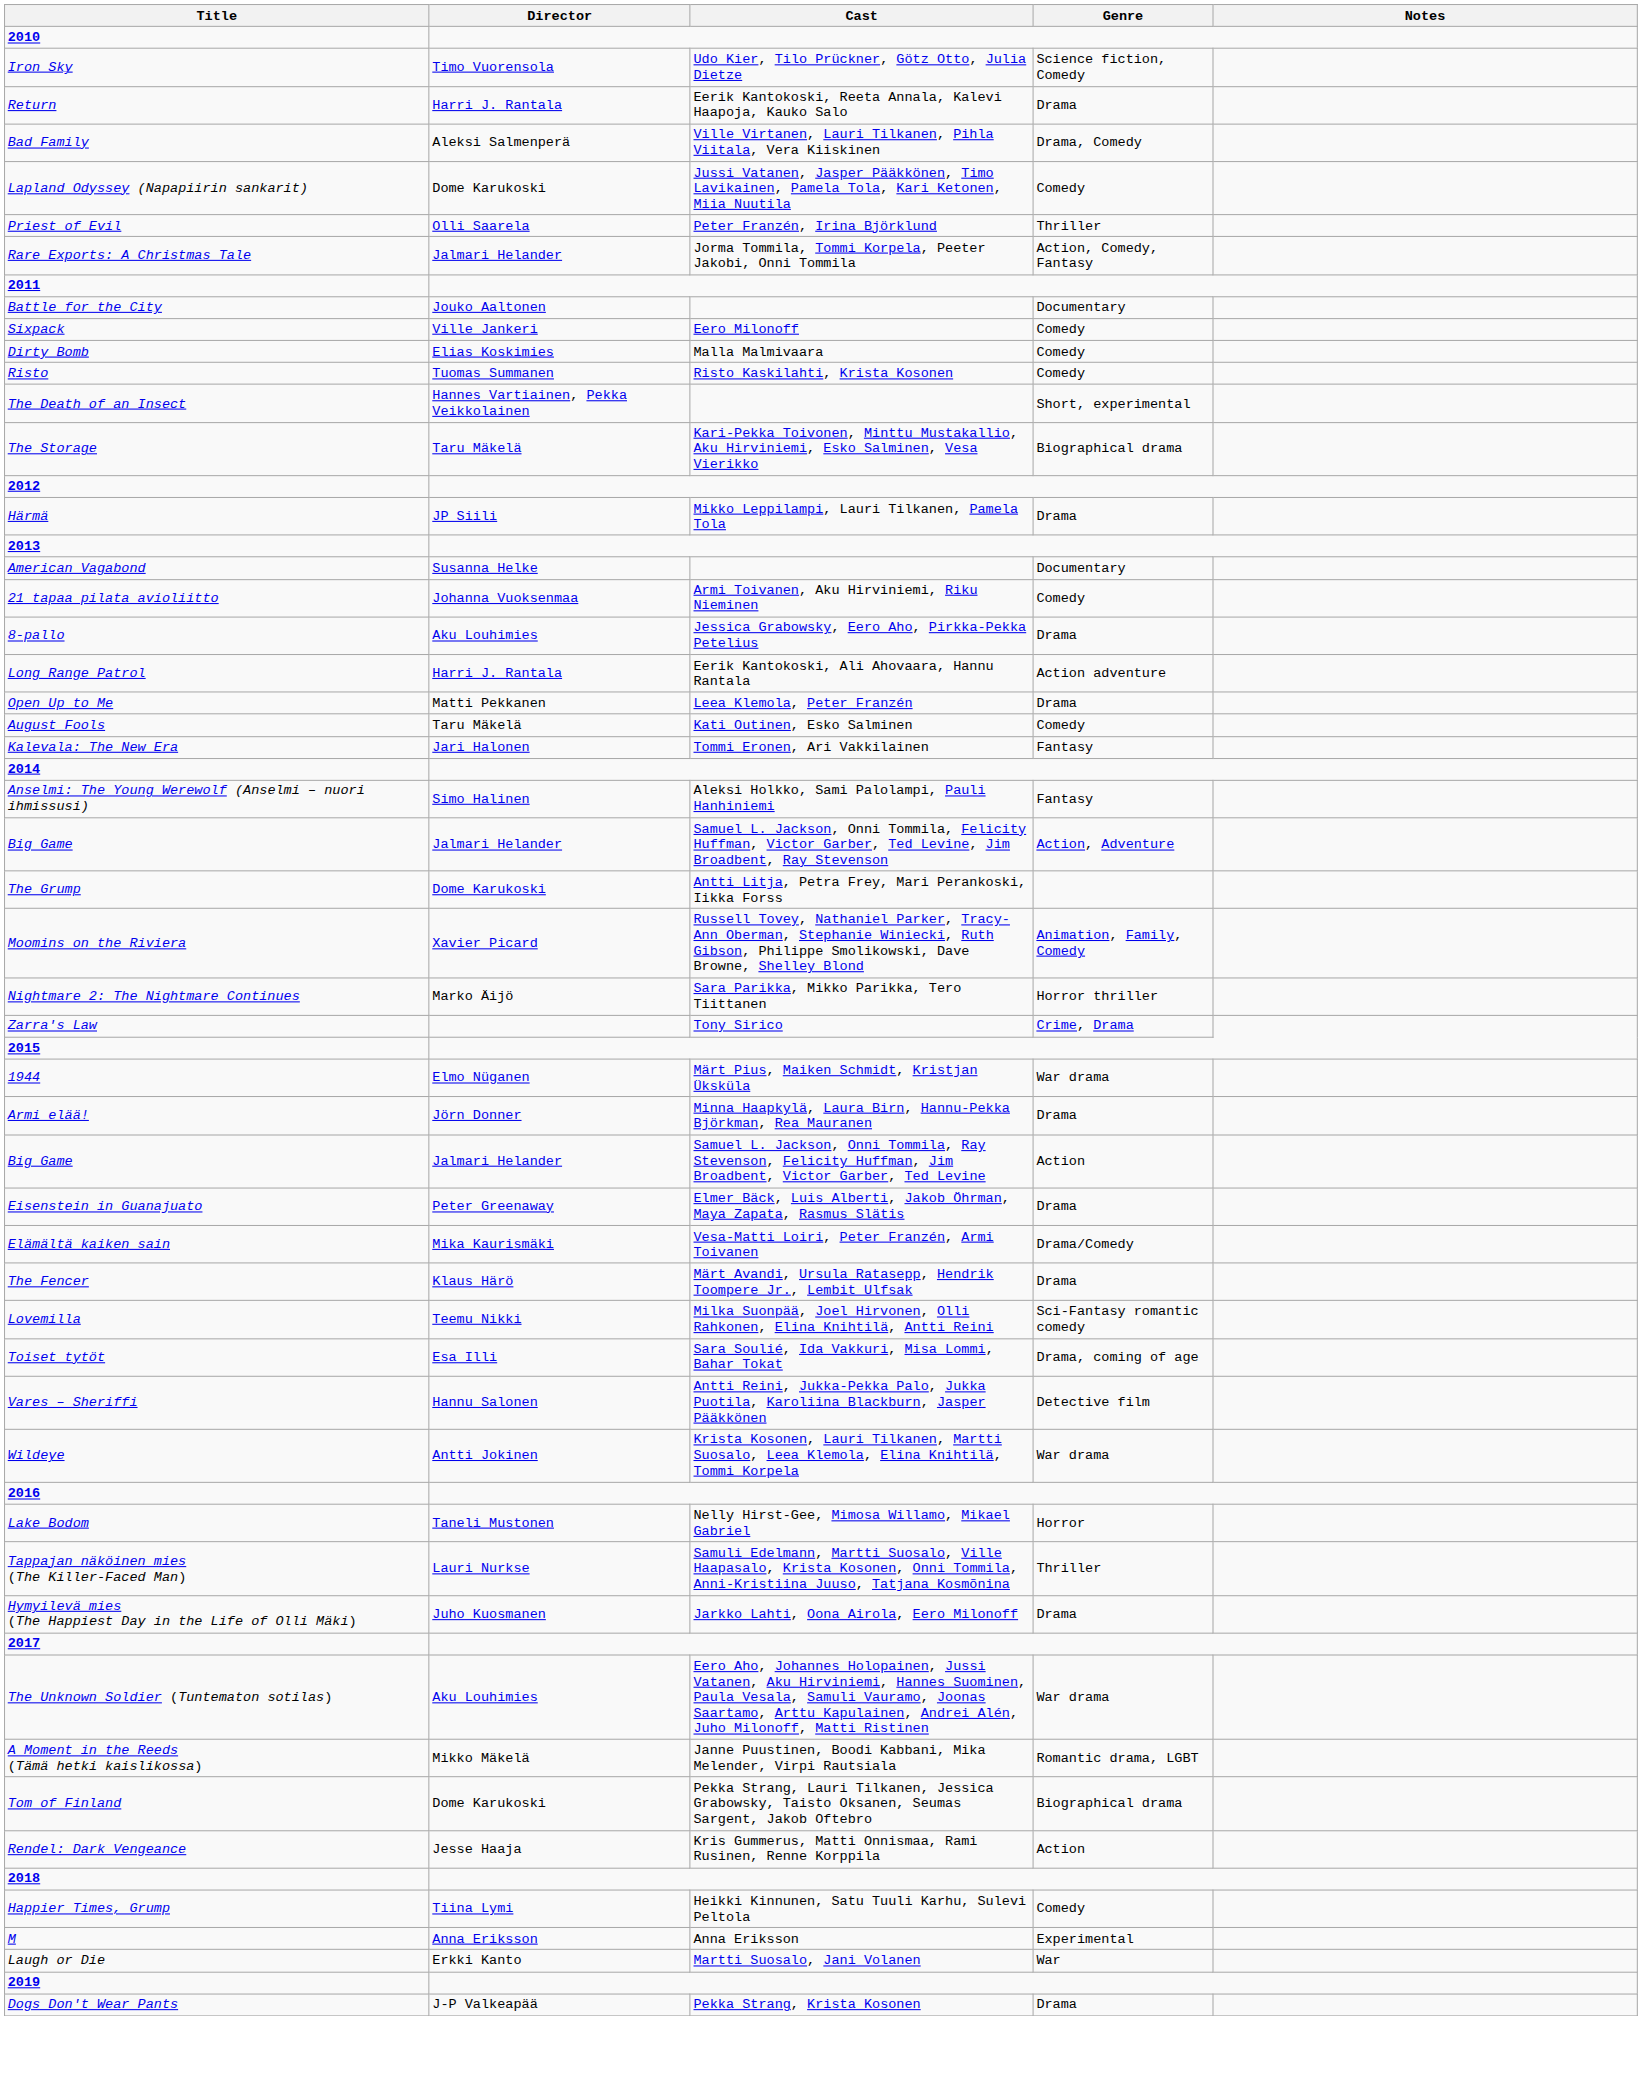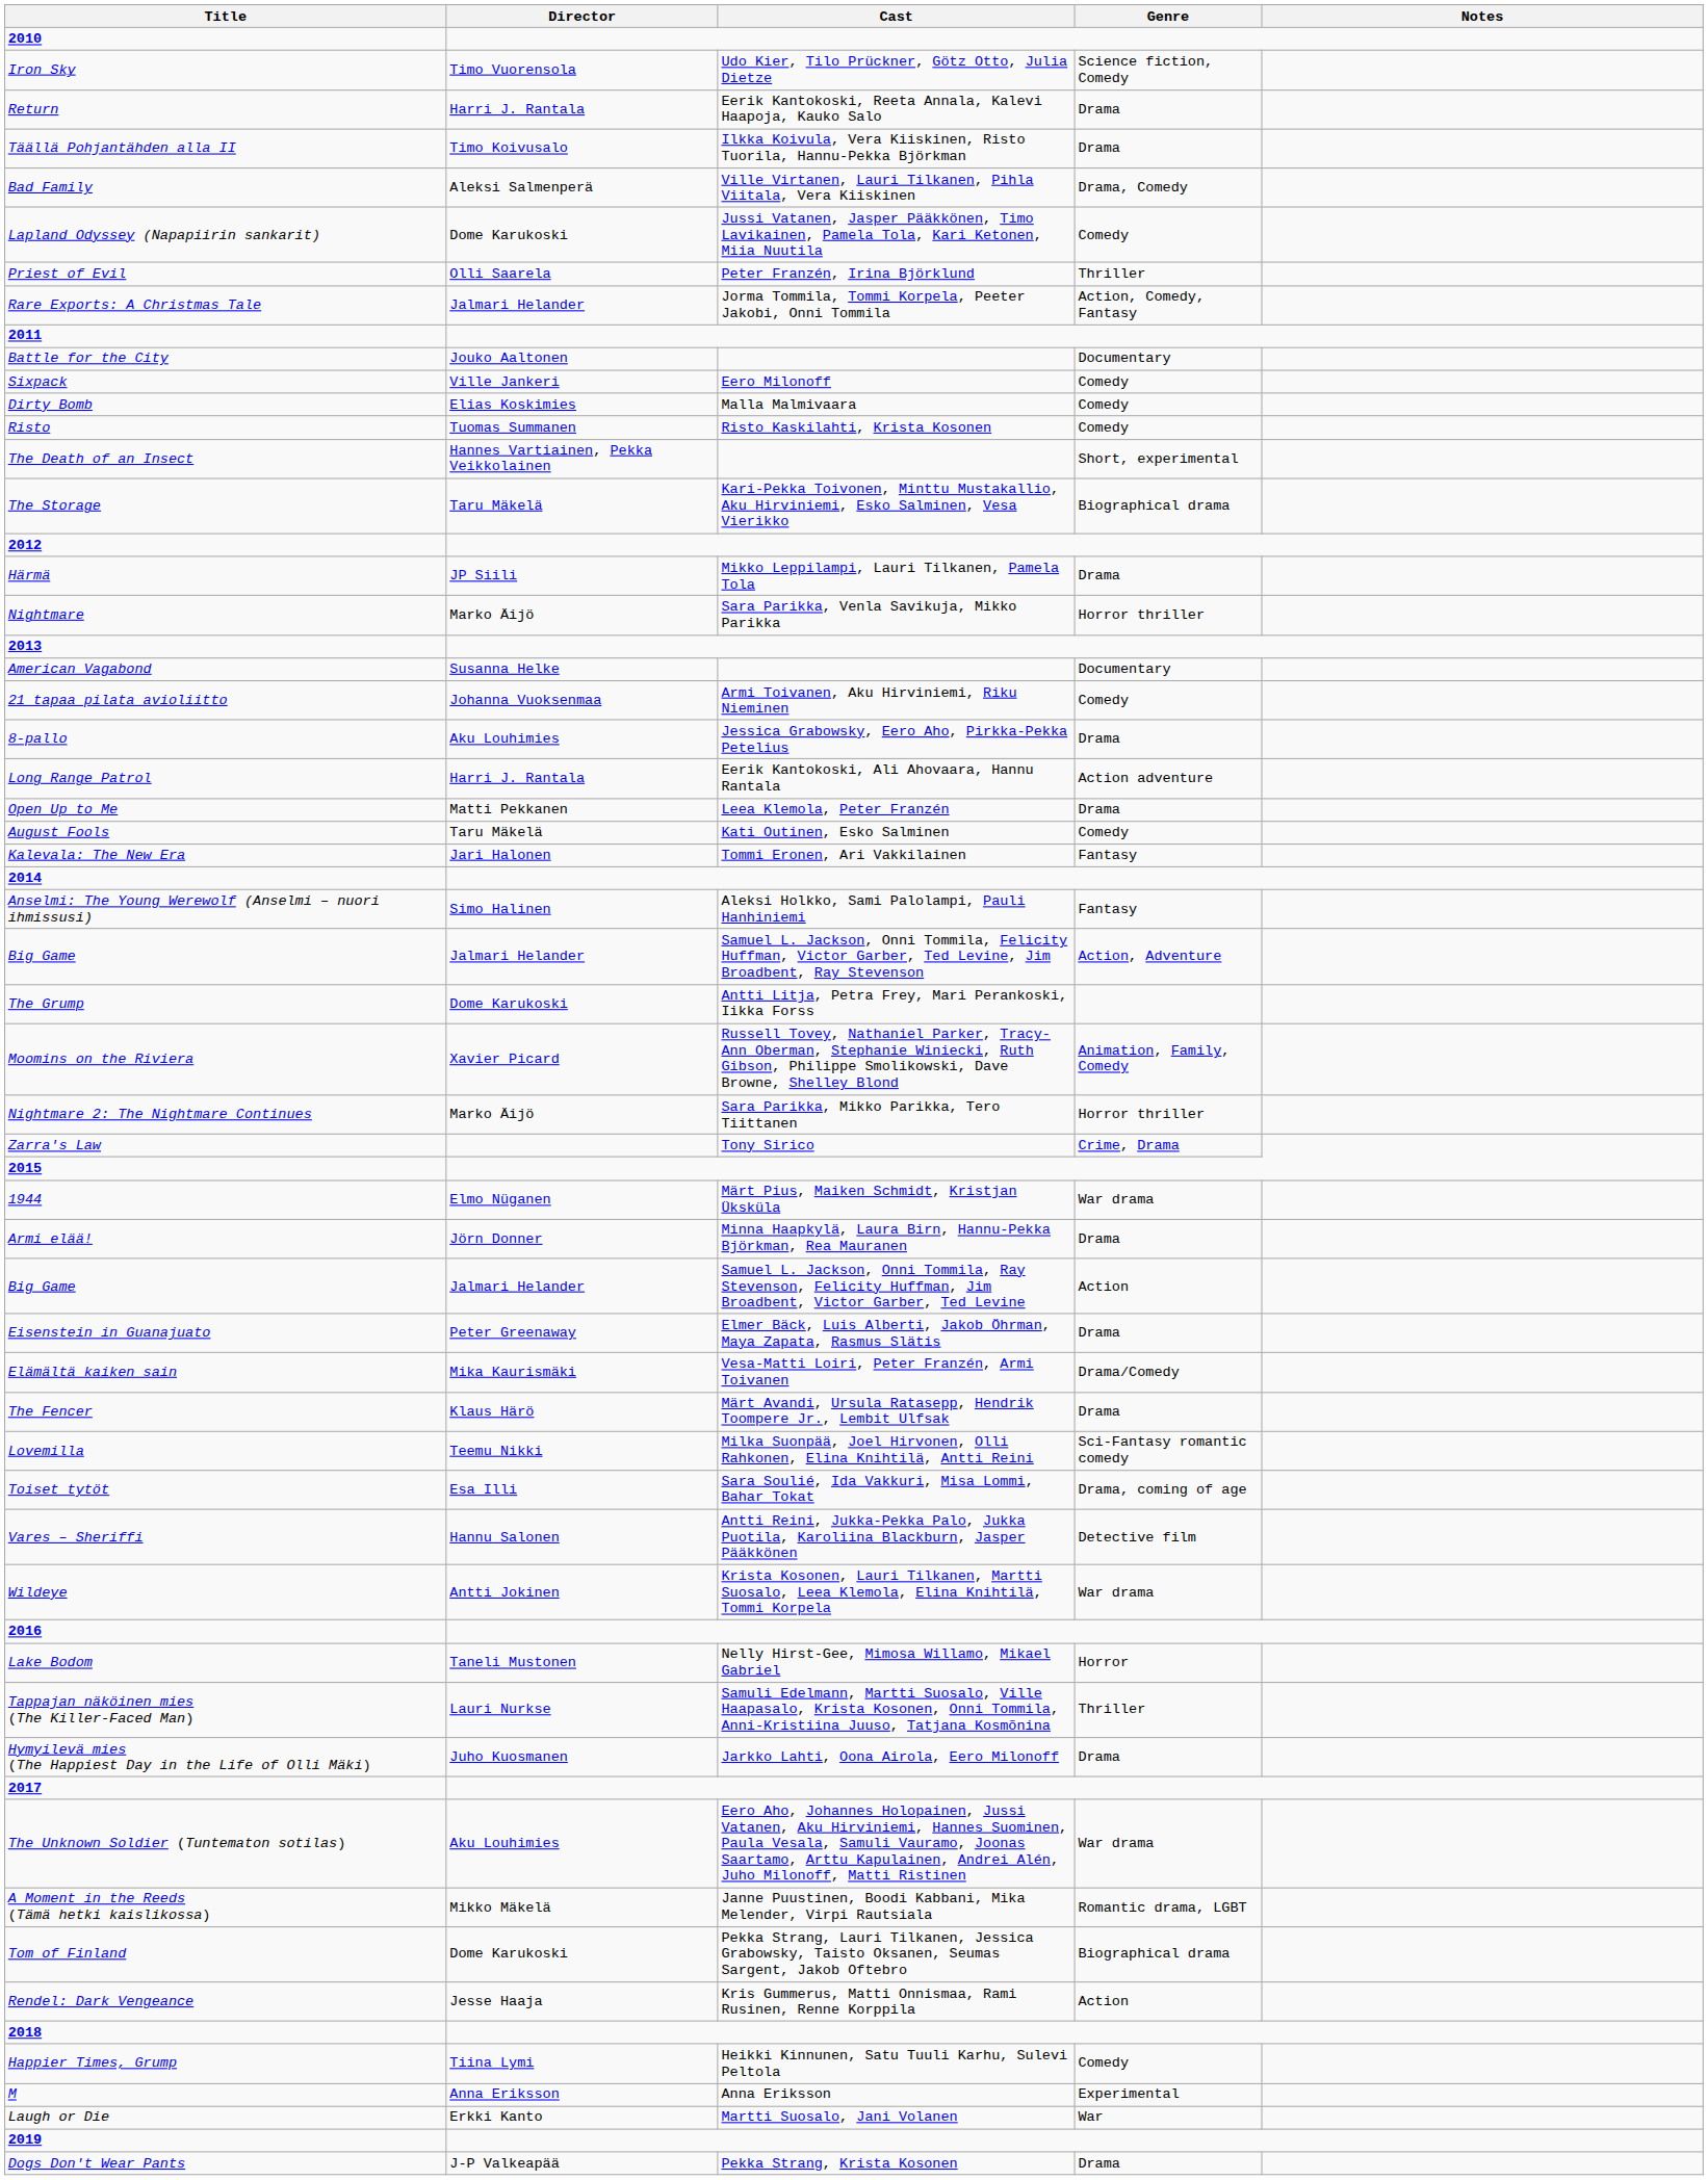+ row: Täällä Pohjantähden alla II | Timo Koivusalo | Ilkka Koivula, Vera Kiiskinen, Risto Tuorila, Hannu-Pekka Björkman | Drama
+ row: Nightmare | Marko Äijö | Sara Parikka, Venla Savikuja, Mikko Parikka | Horror thriller
